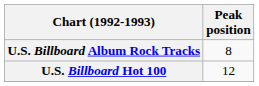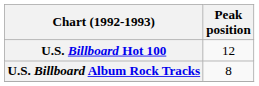rows swapped: U.S. Billboard Hot 100 <-> U.S. Billboard Album Rock Tracks
